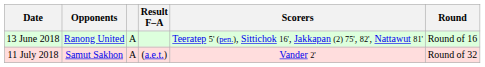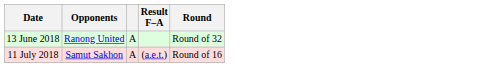- column: Scorers | Teeratep 5' (pen.), Sittichok 16', Jakkapan (2) 75', 82', Nattawut 81' | Vander 2'
13 June 2018 | Round: Round of 16 -> Round of 32
11 July 2018 | Round: Round of 32 -> Round of 16
